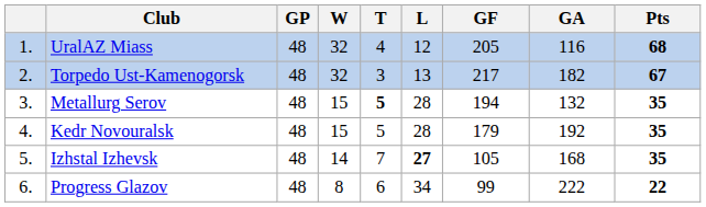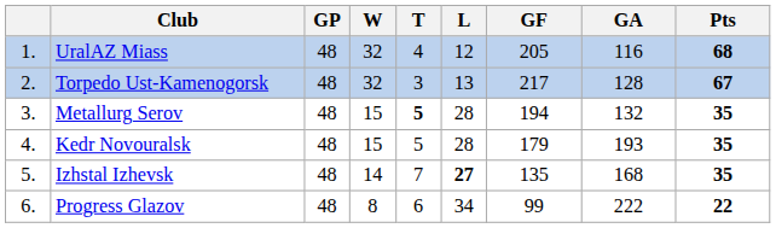Torpedo Ust-Kamenogorsk | GA: 182 -> 128
Kedr Novouralsk | GA: 192 -> 193
Izhstal Izhevsk | GF: 105 -> 135
